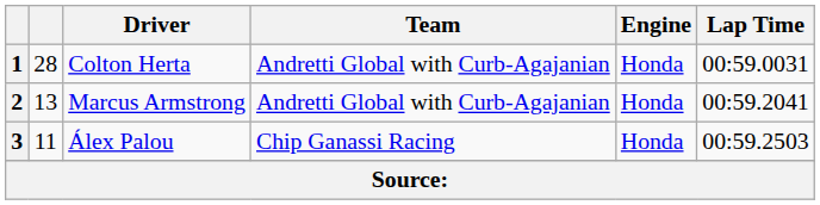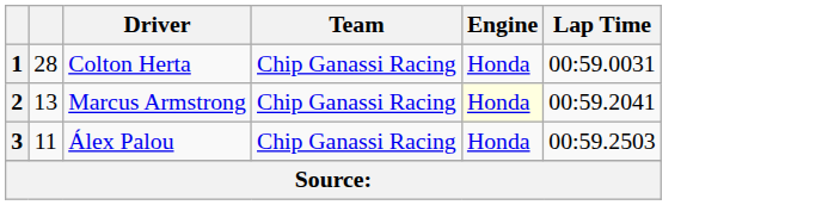1 | Team: Andretti Global with Curb-Agajanian -> Chip Ganassi Racing
2 | Team: Andretti Global with Curb-Agajanian -> Chip Ganassi Racing
2 | Engine: no background -> lightyellow background
